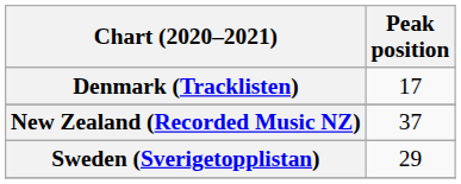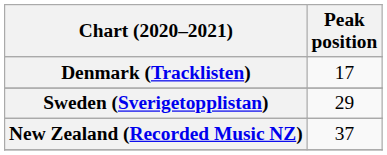rows swapped: New Zealand (Recorded Music NZ) <-> Sweden (Sverigetopplistan)
